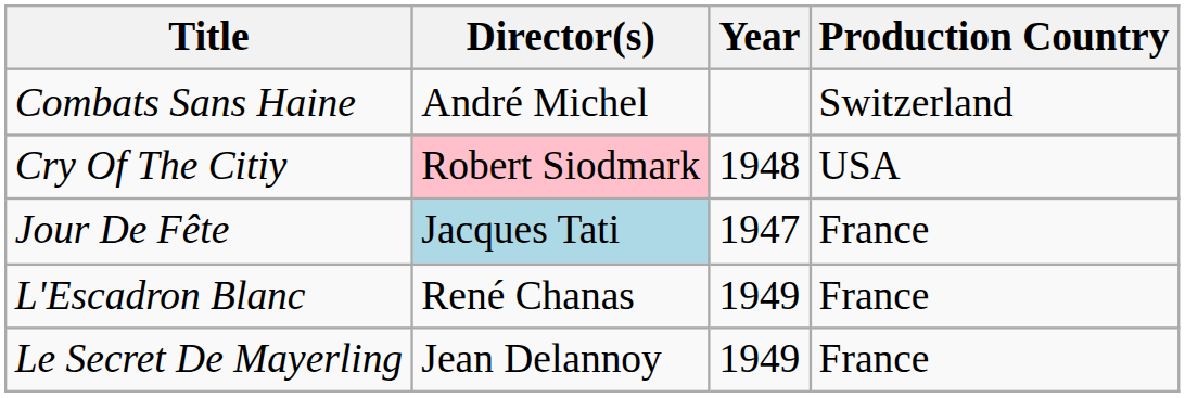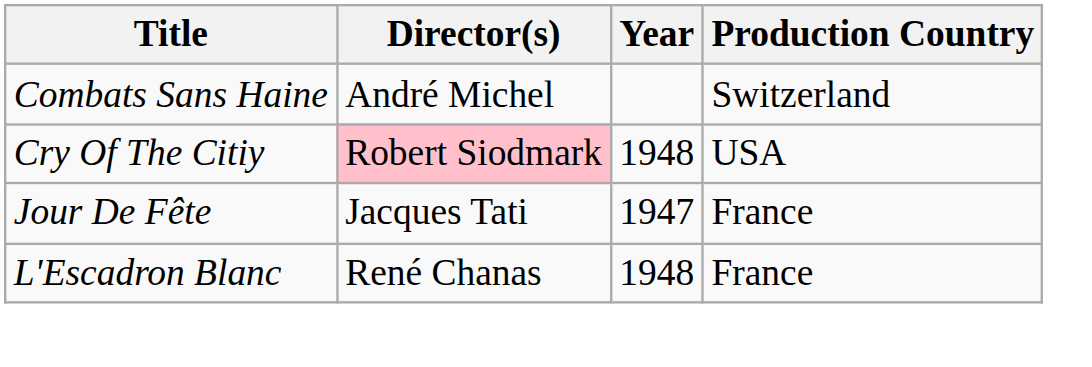Jour De Fête | Director(s): lightblue background -> no background
L'Escadron Blanc | Year: 1949 -> 1948
- row: Le Secret De Mayerling | Jean Delannoy | 1949 | France
